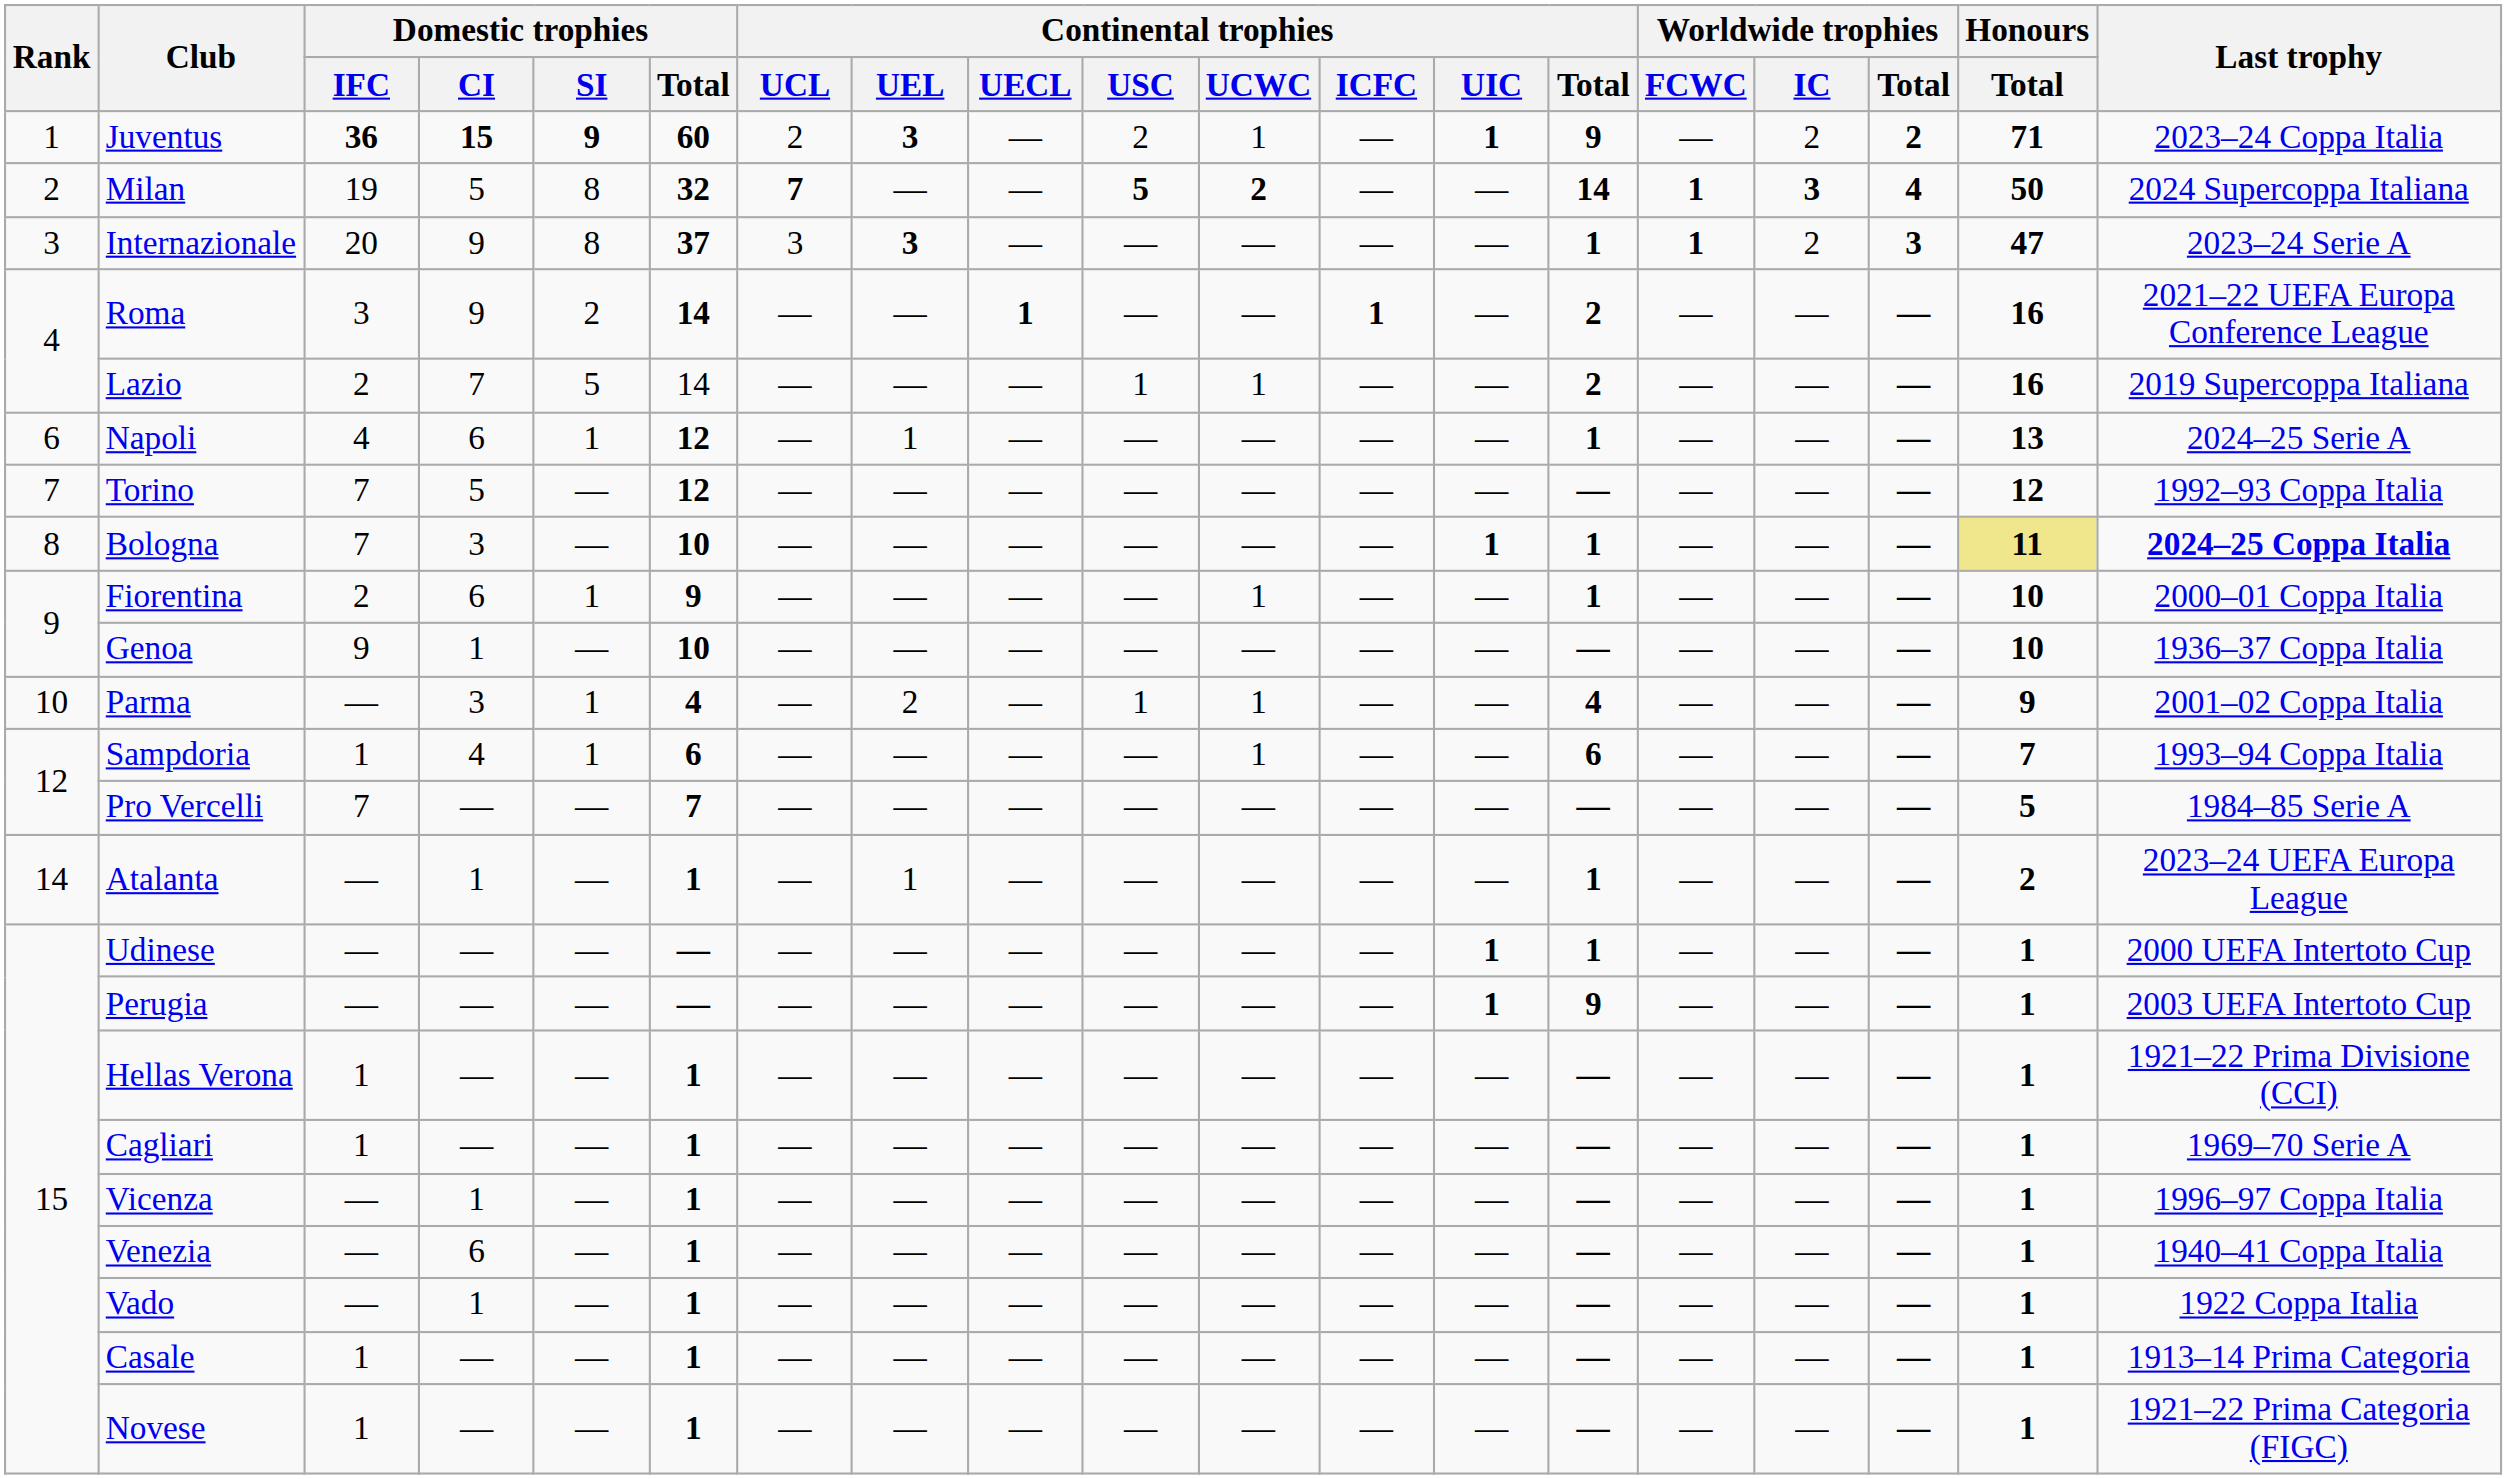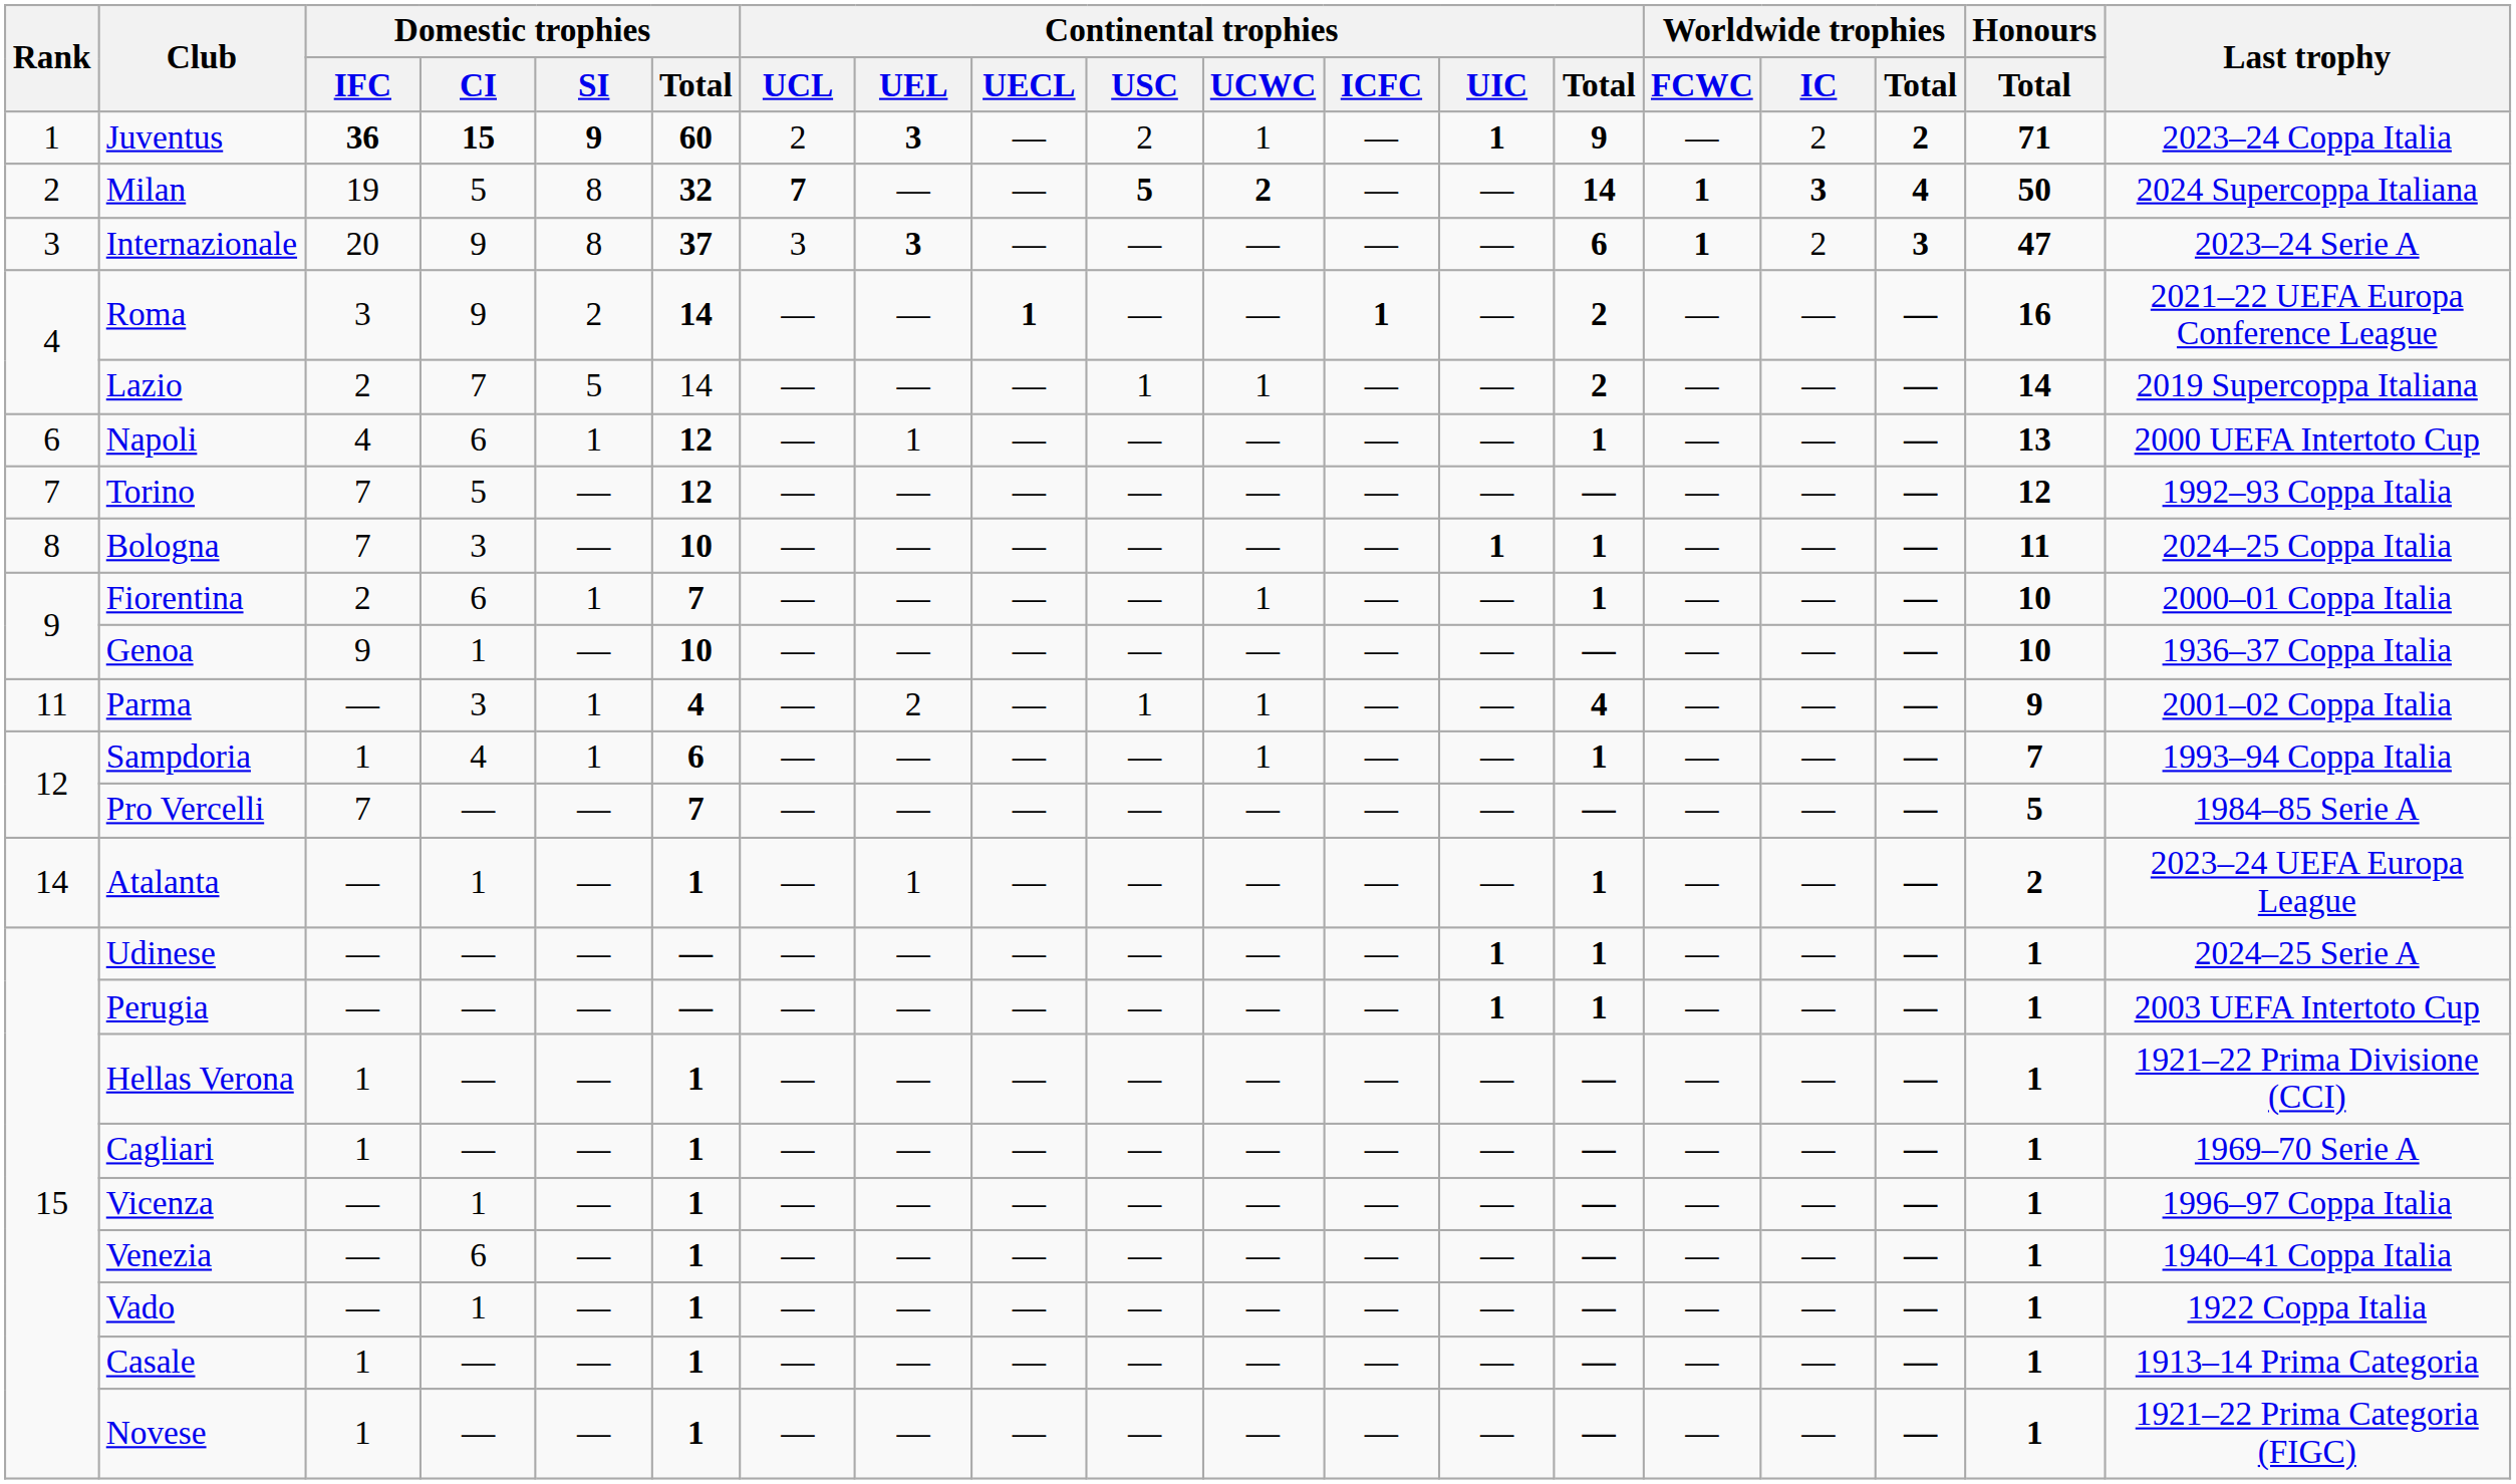Internazionale | Continental trophies / Total: 1 -> 6
Lazio | Honours / Total: 16 -> 14
Napoli | Last trophy: 2024–25 Serie A -> 2000 UEFA Intertoto Cup
Bologna | Honours / Total: khaki background -> no background
Bologna | Last trophy: bold -> normal
Fiorentina | Domestic trophies / Total: 9 -> 7
Parma | Rank: 10 -> 11
Sampdoria | Continental trophies / Total: 6 -> 1
Udinese | Last trophy: 2000 UEFA Intertoto Cup -> 2024–25 Serie A
Perugia | Continental trophies / Total: 9 -> 1
